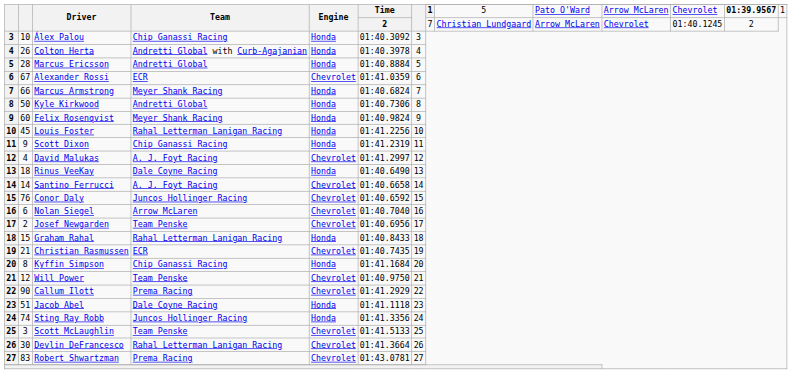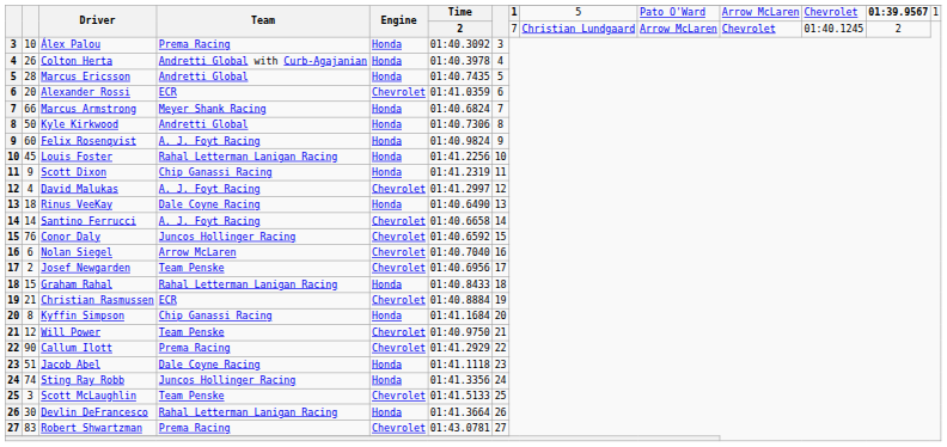Álex Palou | Team: Chip Ganassi Racing -> Prema Racing
Marcus Ericsson | Time: 01:40.8884 -> 01:40.7435
Alexander Rossi | column 2: 67 -> 20
Felix Rosenqvist | Team: Meyer Shank Racing -> A. J. Foyt Racing
Christian Rasmussen | Time: 01:40.7435 -> 01:40.8884
Devlin DeFrancesco | Engine: Chevrolet -> Honda
